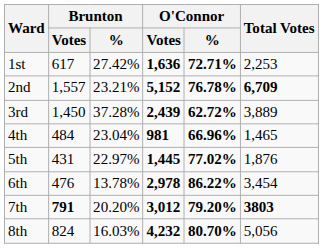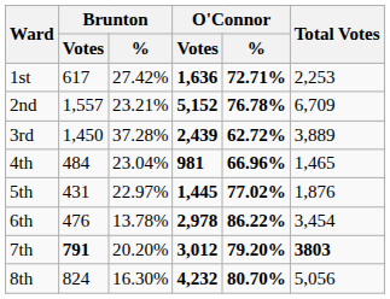2nd | Total Votes: bold -> normal
8th | Brunton / %: 16.03% -> 16.30%
